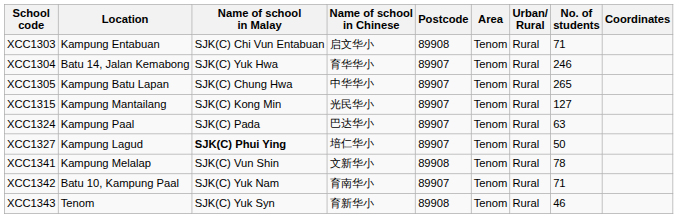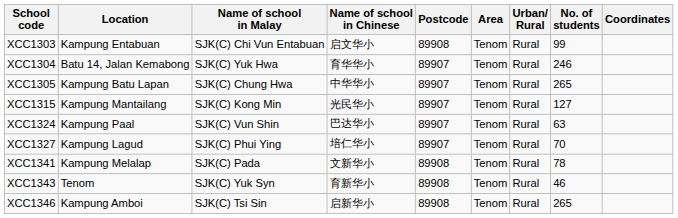XCC1303 | No. of students: 71 -> 99
XCC1324 | Name of school in Malay: SJK(C) Pada -> SJK(C) Vun Shin
XCC1327 | Name of school in Malay: bold -> normal
XCC1327 | No. of students: 50 -> 70
XCC1341 | Name of school in Malay: SJK(C) Vun Shin -> SJK(C) Pada
- row: XCC1342 | Batu 10, Kampung Paal | SJK(C) Yuk Nam | 育南华小 | 89907 | Tenom | Rural | 71
+ row: XCC1346 | Kampung Amboi | SJK(C) Tsi Sin | 启新华小 | 89908 | Tenom | Rural | 265
